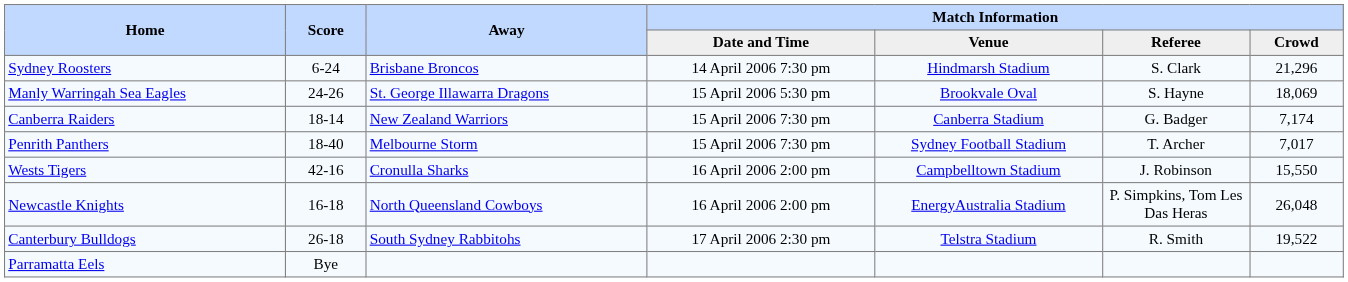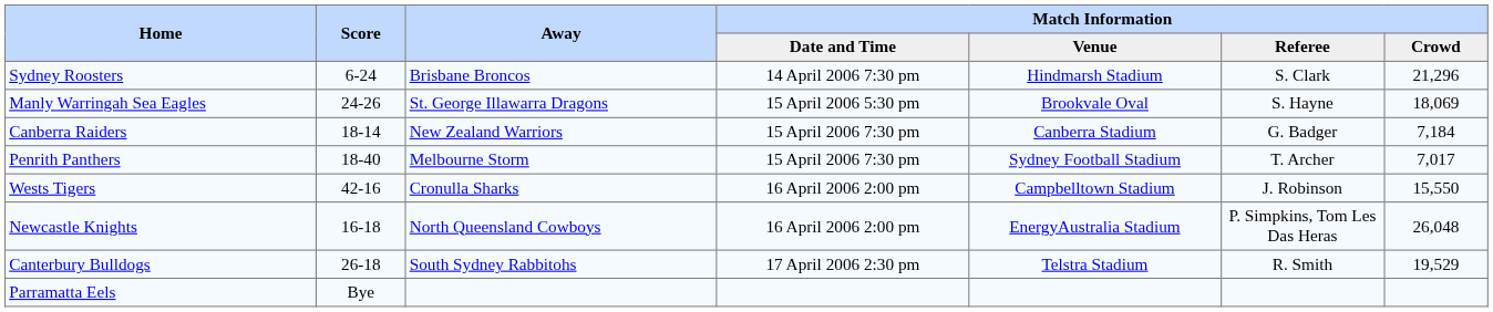Canberra Raiders | Match Information / Crowd: 7,174 -> 7,184
Canterbury Bulldogs | Match Information / Crowd: 19,522 -> 19,529
